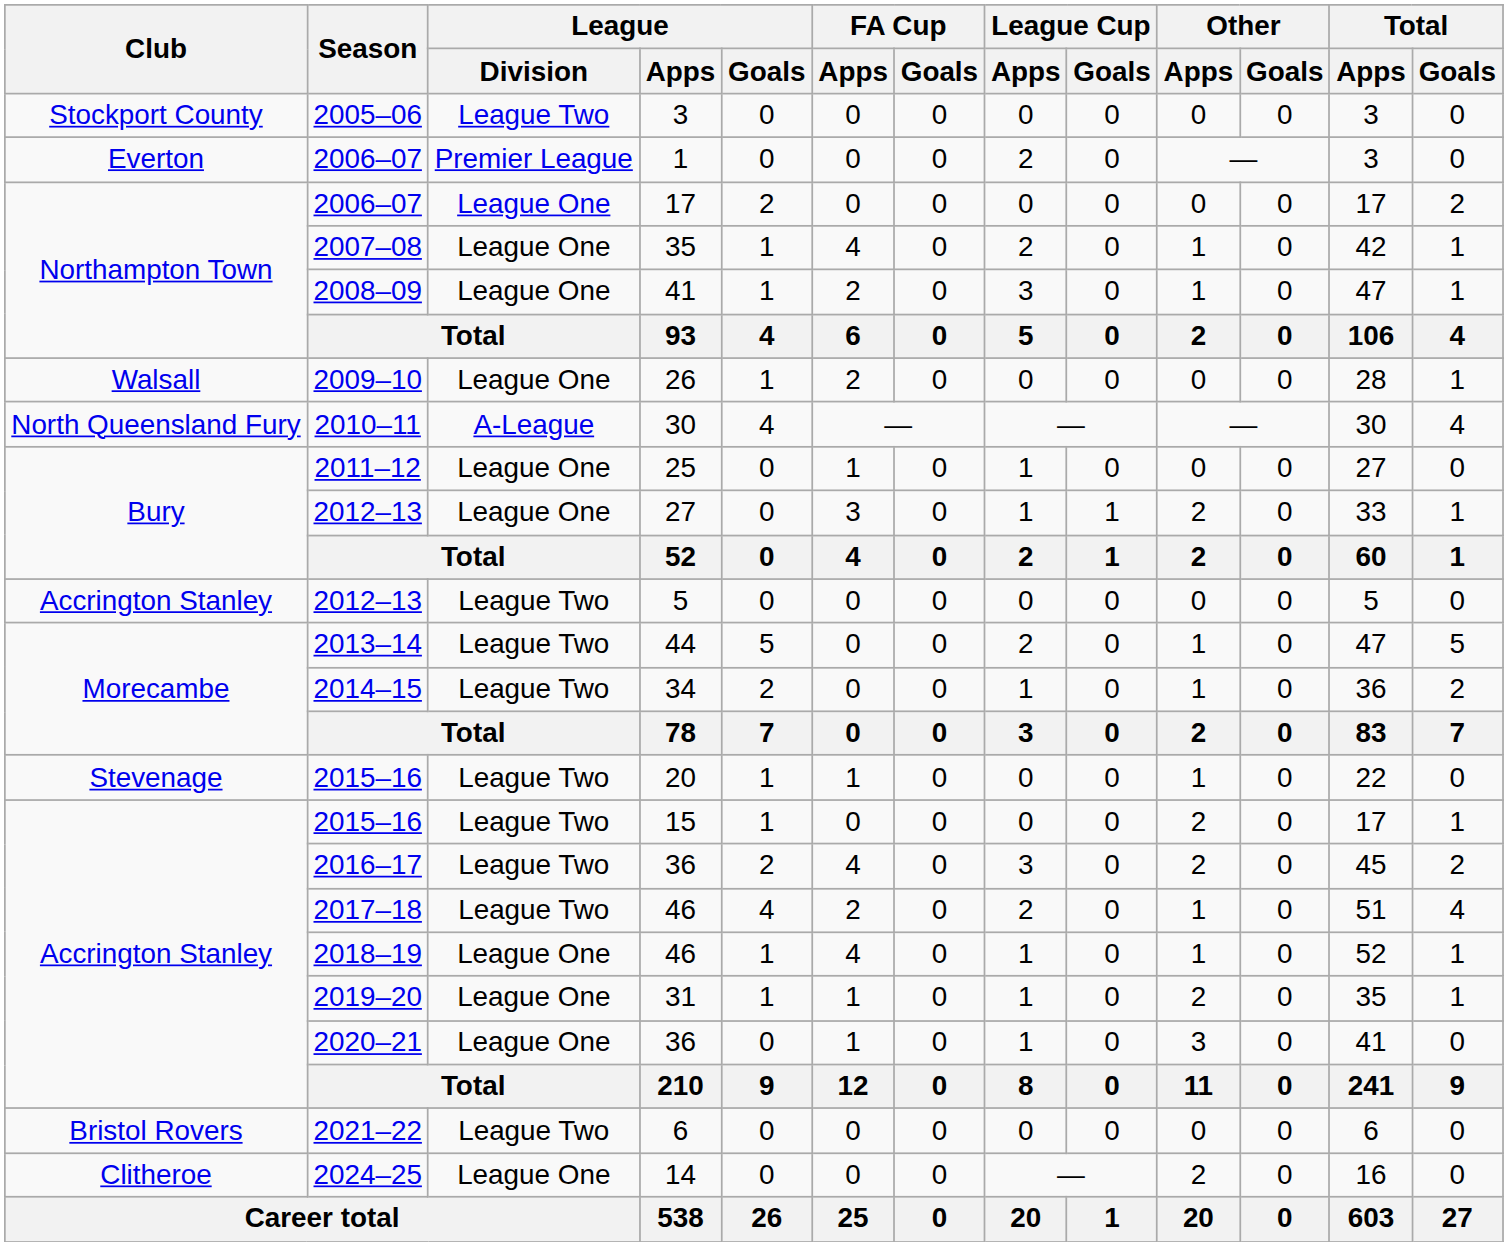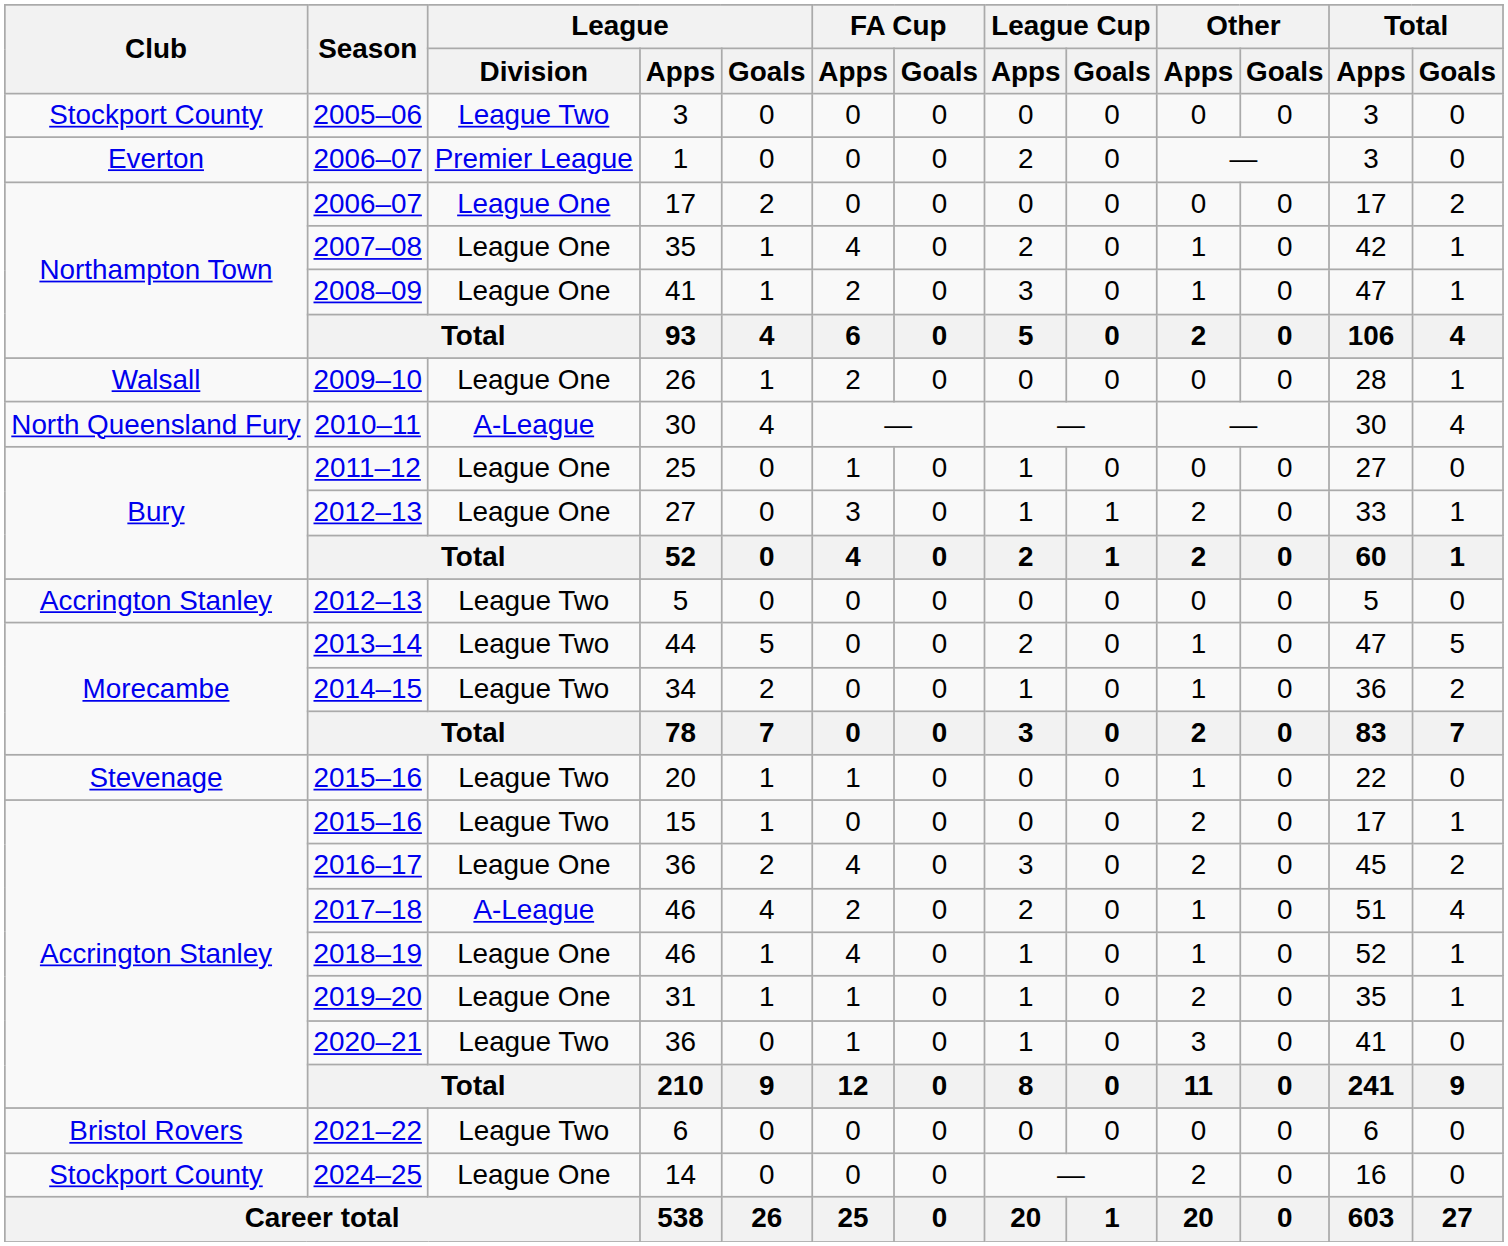2016–17 / 36 | League / Division: League Two -> League One
2017–18 / 46 | League / Division: League Two -> A-League
2020–21 / 36 | League / Division: League One -> League Two
14 | Club: Clitheroe -> Stockport County
